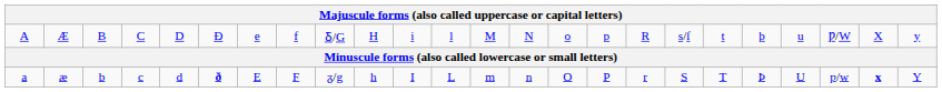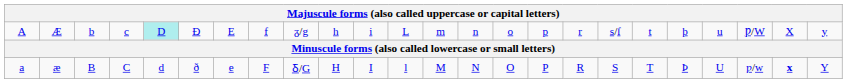A | column 3: B -> b
A | column 4: C -> c
A | column 5: no background -> paleturquoise background
A | column 7: e -> E
A | column 9: Ᵹ/G -> ᵹ/g
A | column 10: H -> h
A | column 12: l -> L
A | column 13: M -> m
A | column 14: N -> n
A | column 17: R -> r
a | column 3: b -> B
a | column 4: c -> C
a | column 6: bold -> normal
a | column 7: E -> e
a | column 9: ᵹ/g -> Ᵹ/G
a | column 10: h -> H
a | column 12: L -> l
a | column 13: m -> M
a | column 14: n -> N
a | column 17: r -> R
